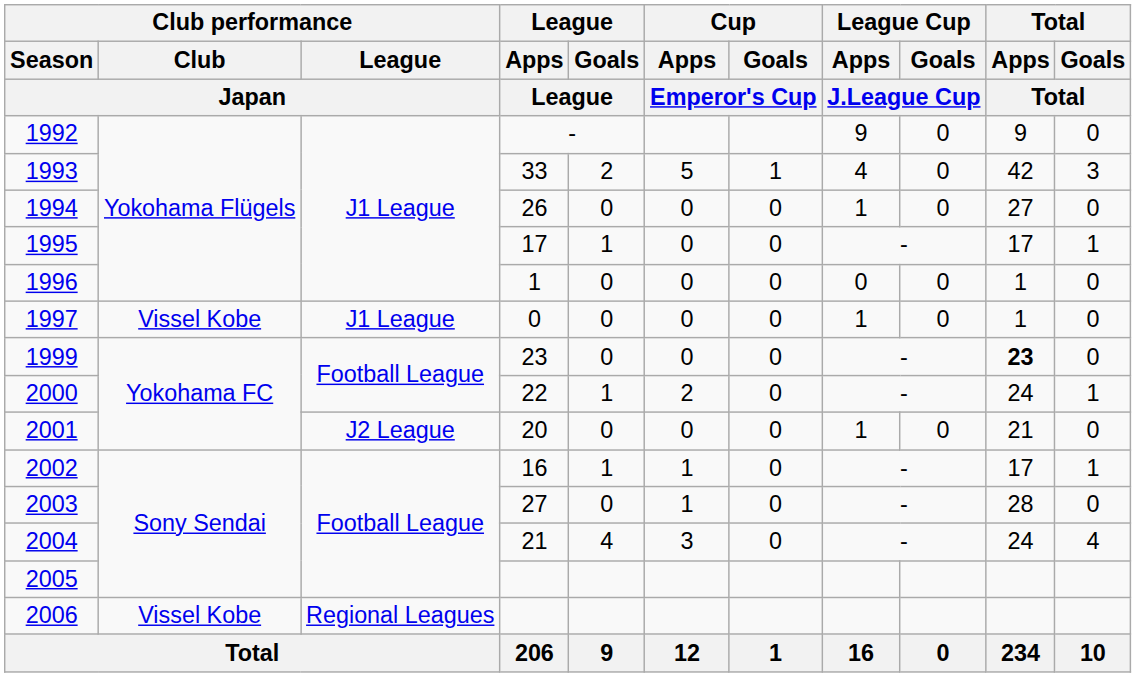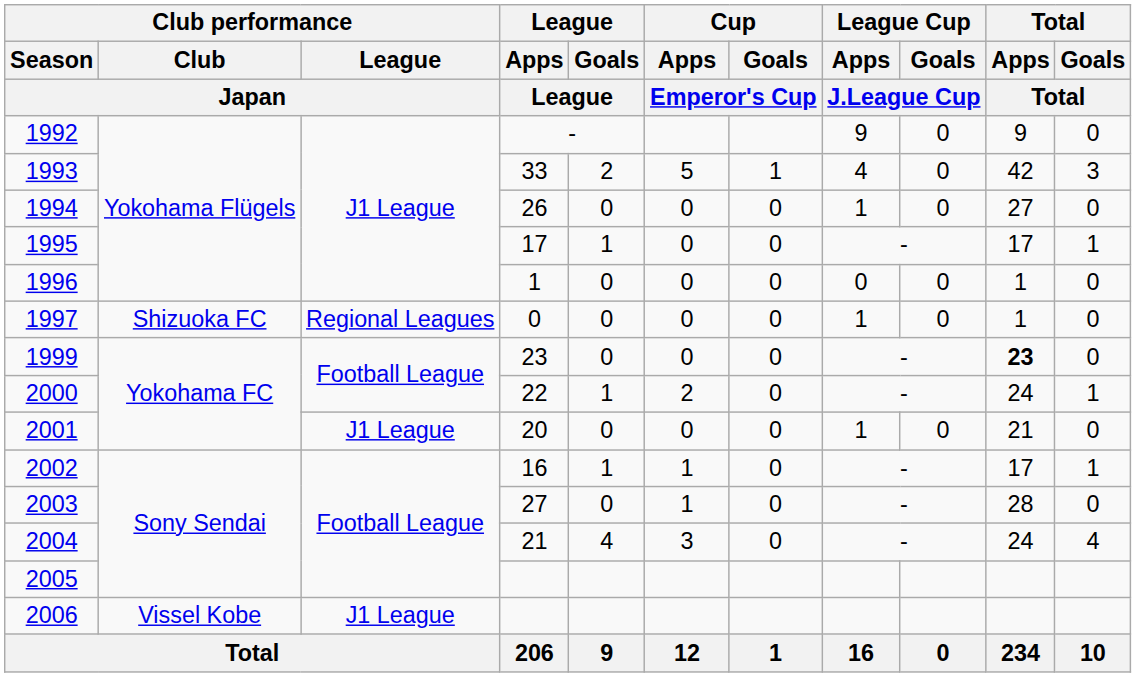1997 | Club performance / Club / Japan: Vissel Kobe -> Shizuoka FC
1997 | Club performance / League / Japan: J1 League -> Regional Leagues
2001 | Club performance / League / Japan: J2 League -> J1 League
2006 | Club performance / League / Japan: Regional Leagues -> J1 League
